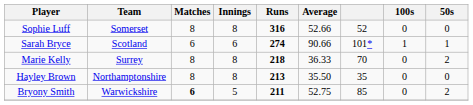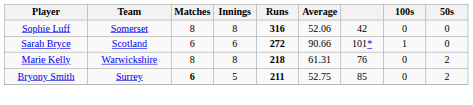Sophie Luff | Average: 52.66 -> 52.06
Sophie Luff | column 7: 52 -> 42
Sarah Bryce | Runs: 274 -> 272
Sarah Bryce | 50s: 1 -> 0
Marie Kelly | Team: Surrey -> Warwickshire
Marie Kelly | Average: 36.33 -> 61.31
Marie Kelly | column 7: 70 -> 76
- row: Hayley Brown | Northamptonshire | 8 | 8 | 213 | 35.50 | 35 | 0 | 0
Bryony Smith | Team: Warwickshire -> Surrey
